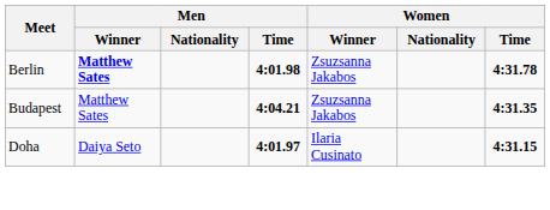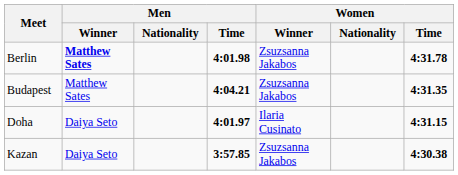+ row: Kazan | Daiya Seto | 3:57.85 | Zsuzsanna Jakabos | 4:30.38
